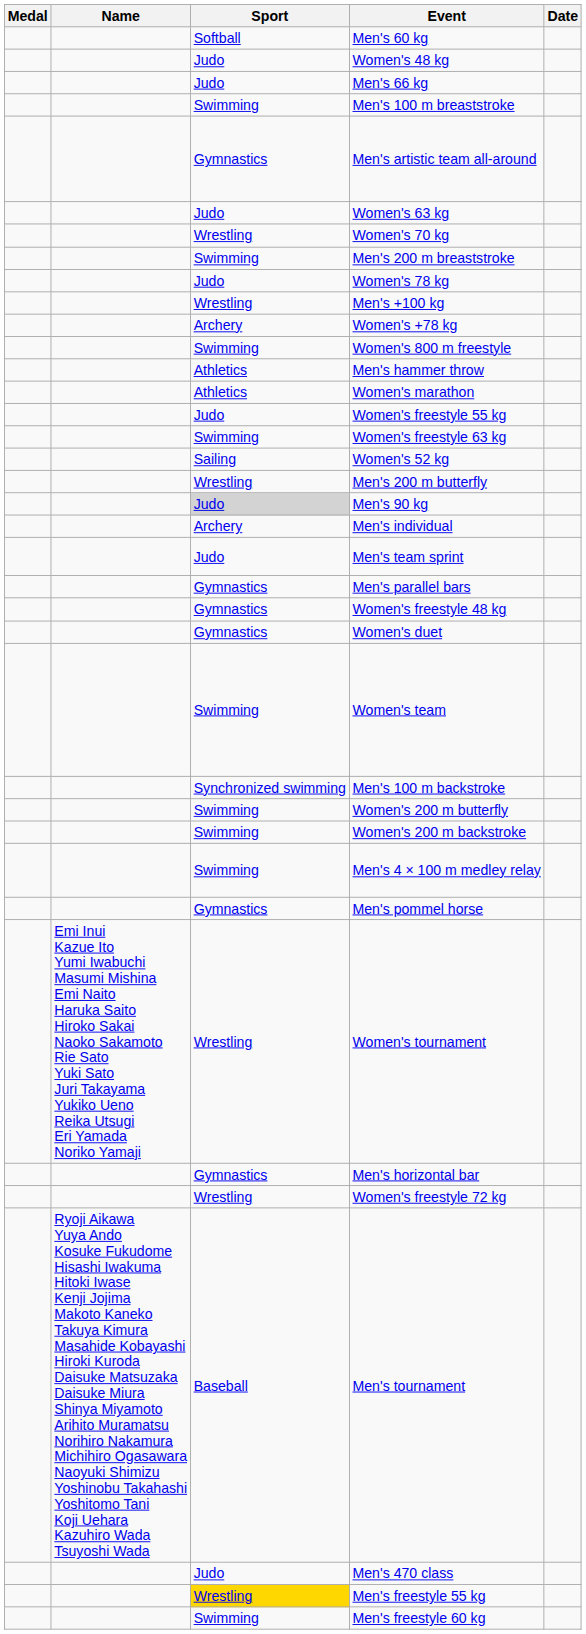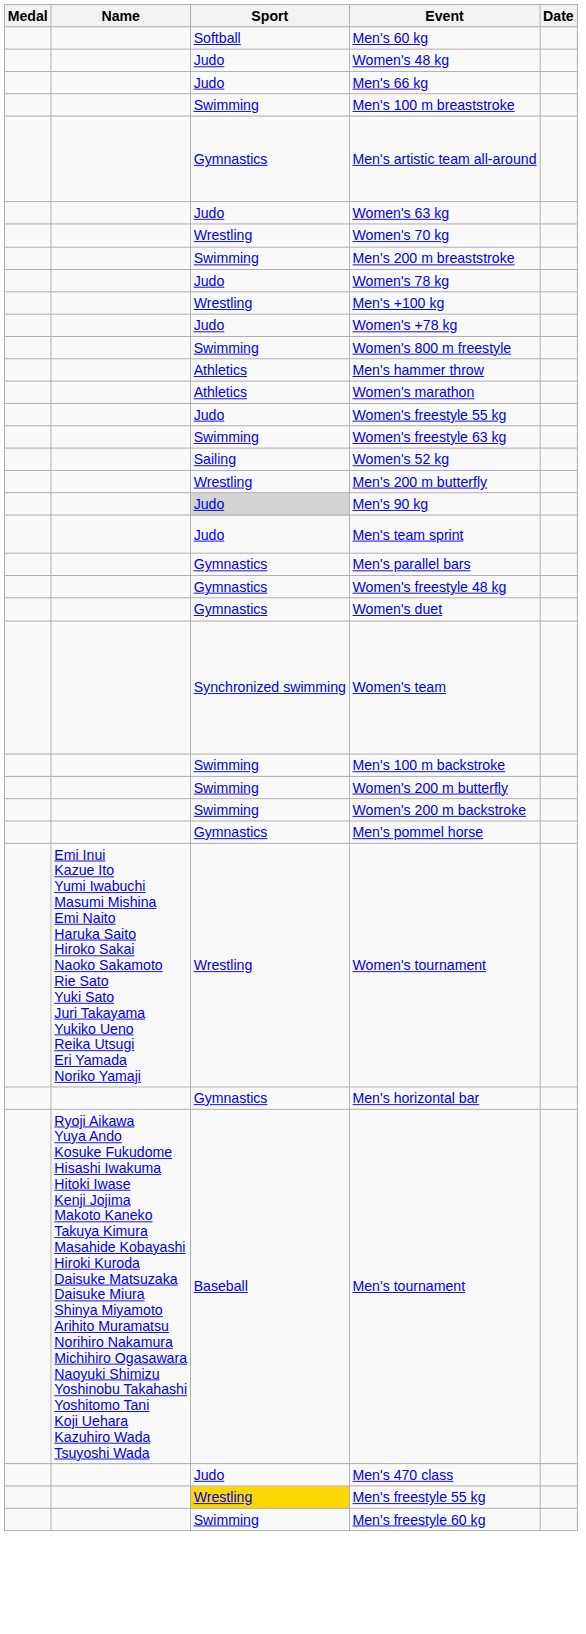Women's +78 kg | Sport: Archery -> Judo
- row: Archery | Men's individual
Women's team | Sport: Swimming -> Synchronized swimming
Men's 100 m backstroke | Sport: Synchronized swimming -> Swimming
- row: Swimming | Men's 4 × 100 m medley relay
- row: Wrestling | Women's freestyle 72 kg
